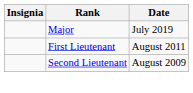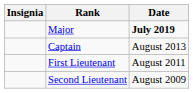Major | Date: normal -> bold
+ row: Captain | August 2013
